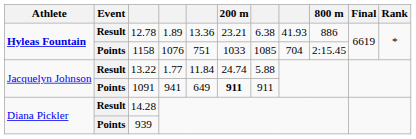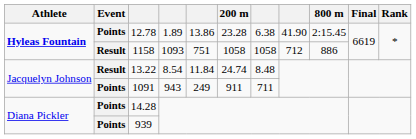12.78 | Event: Result -> Points
12.78 | column 5: 13.36 -> 13.86
12.78 | 200 m: 23.21 -> 23.28
12.78 | column 8: 41.93 -> 41.90
12.78 | 800 m: 886 -> 2:15.45
1158 | Event: Points -> Result
1158 | column 4: 1076 -> 1093
1158 | 200 m: 1033 -> 1058
1158 | column 7: 1085 -> 1058
1158 | column 8: 704 -> 712
1158 | 800 m: 2:15.45 -> 886
13.22 | column 4: 1.77 -> 8.54
13.22 | column 7: 5.88 -> 8.48
1091 | column 4: 941 -> 943
1091 | column 5: 649 -> 249
1091 | 200 m: bold -> normal
1091 | column 7: 911 -> 711
14.28 | Event: Result -> Points
